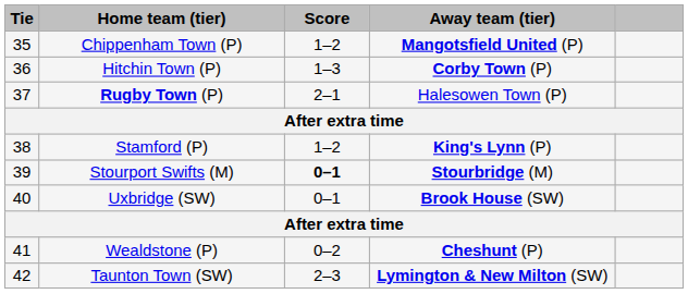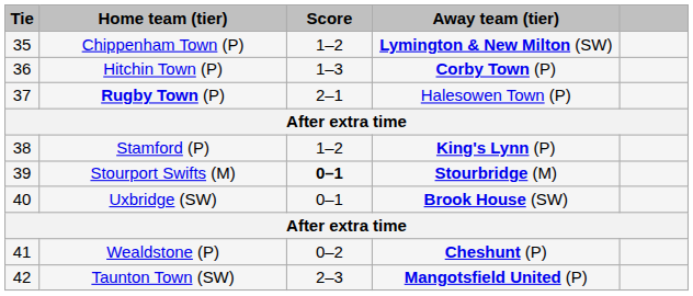Chippenham Town (P) | Away team (tier): Mangotsfield United (P) -> Lymington & New Milton (SW)
Taunton Town (SW) | Away team (tier): Lymington & New Milton (SW) -> Mangotsfield United (P)
